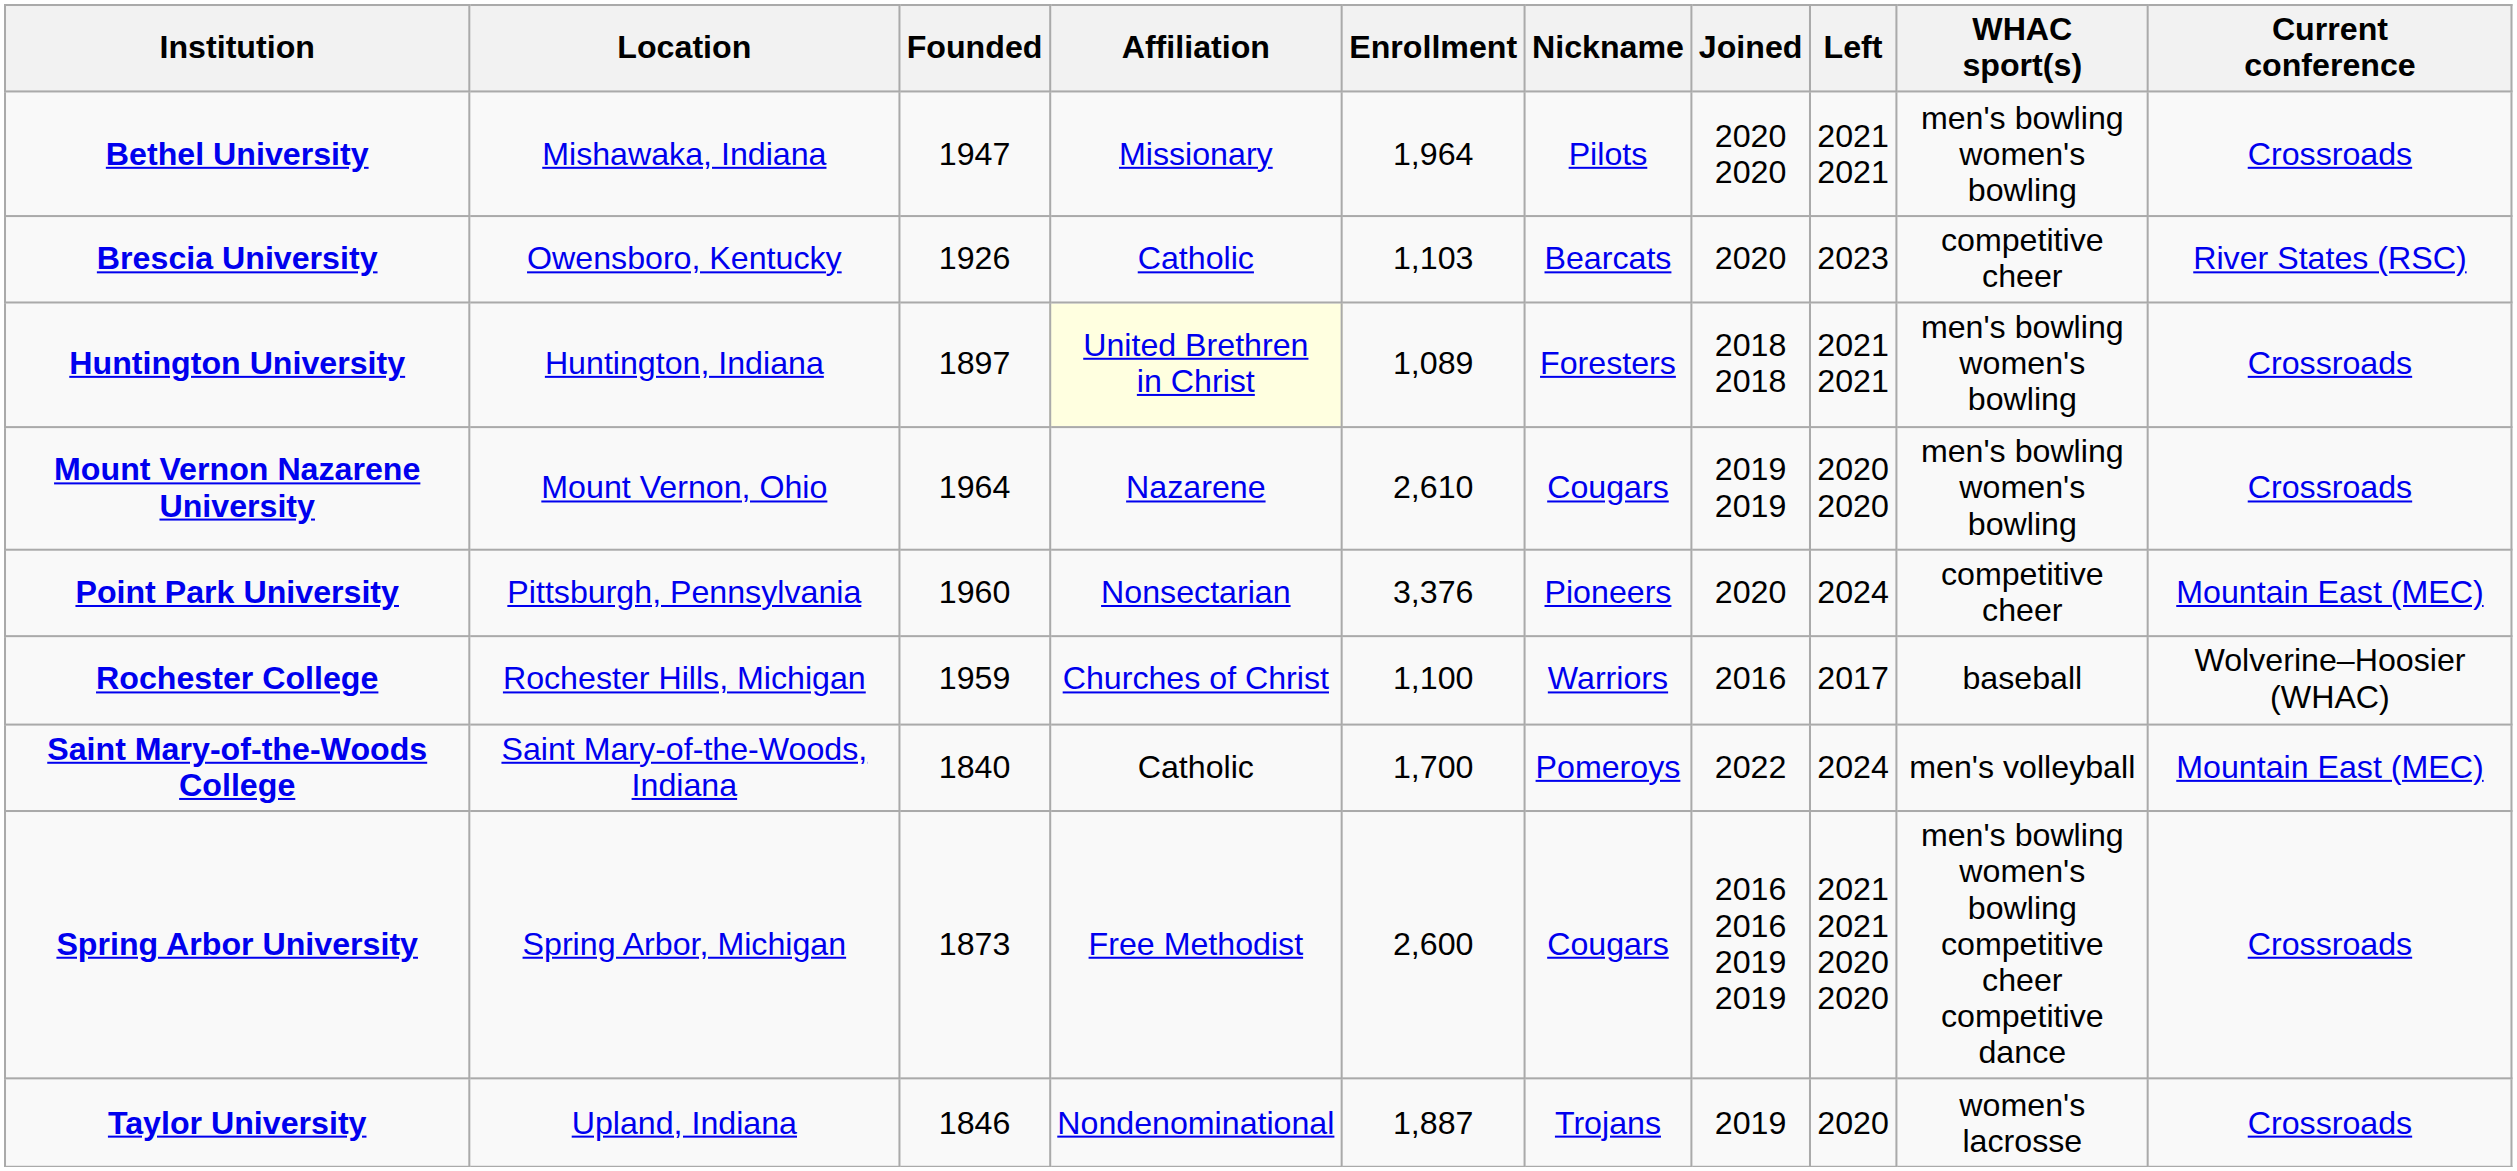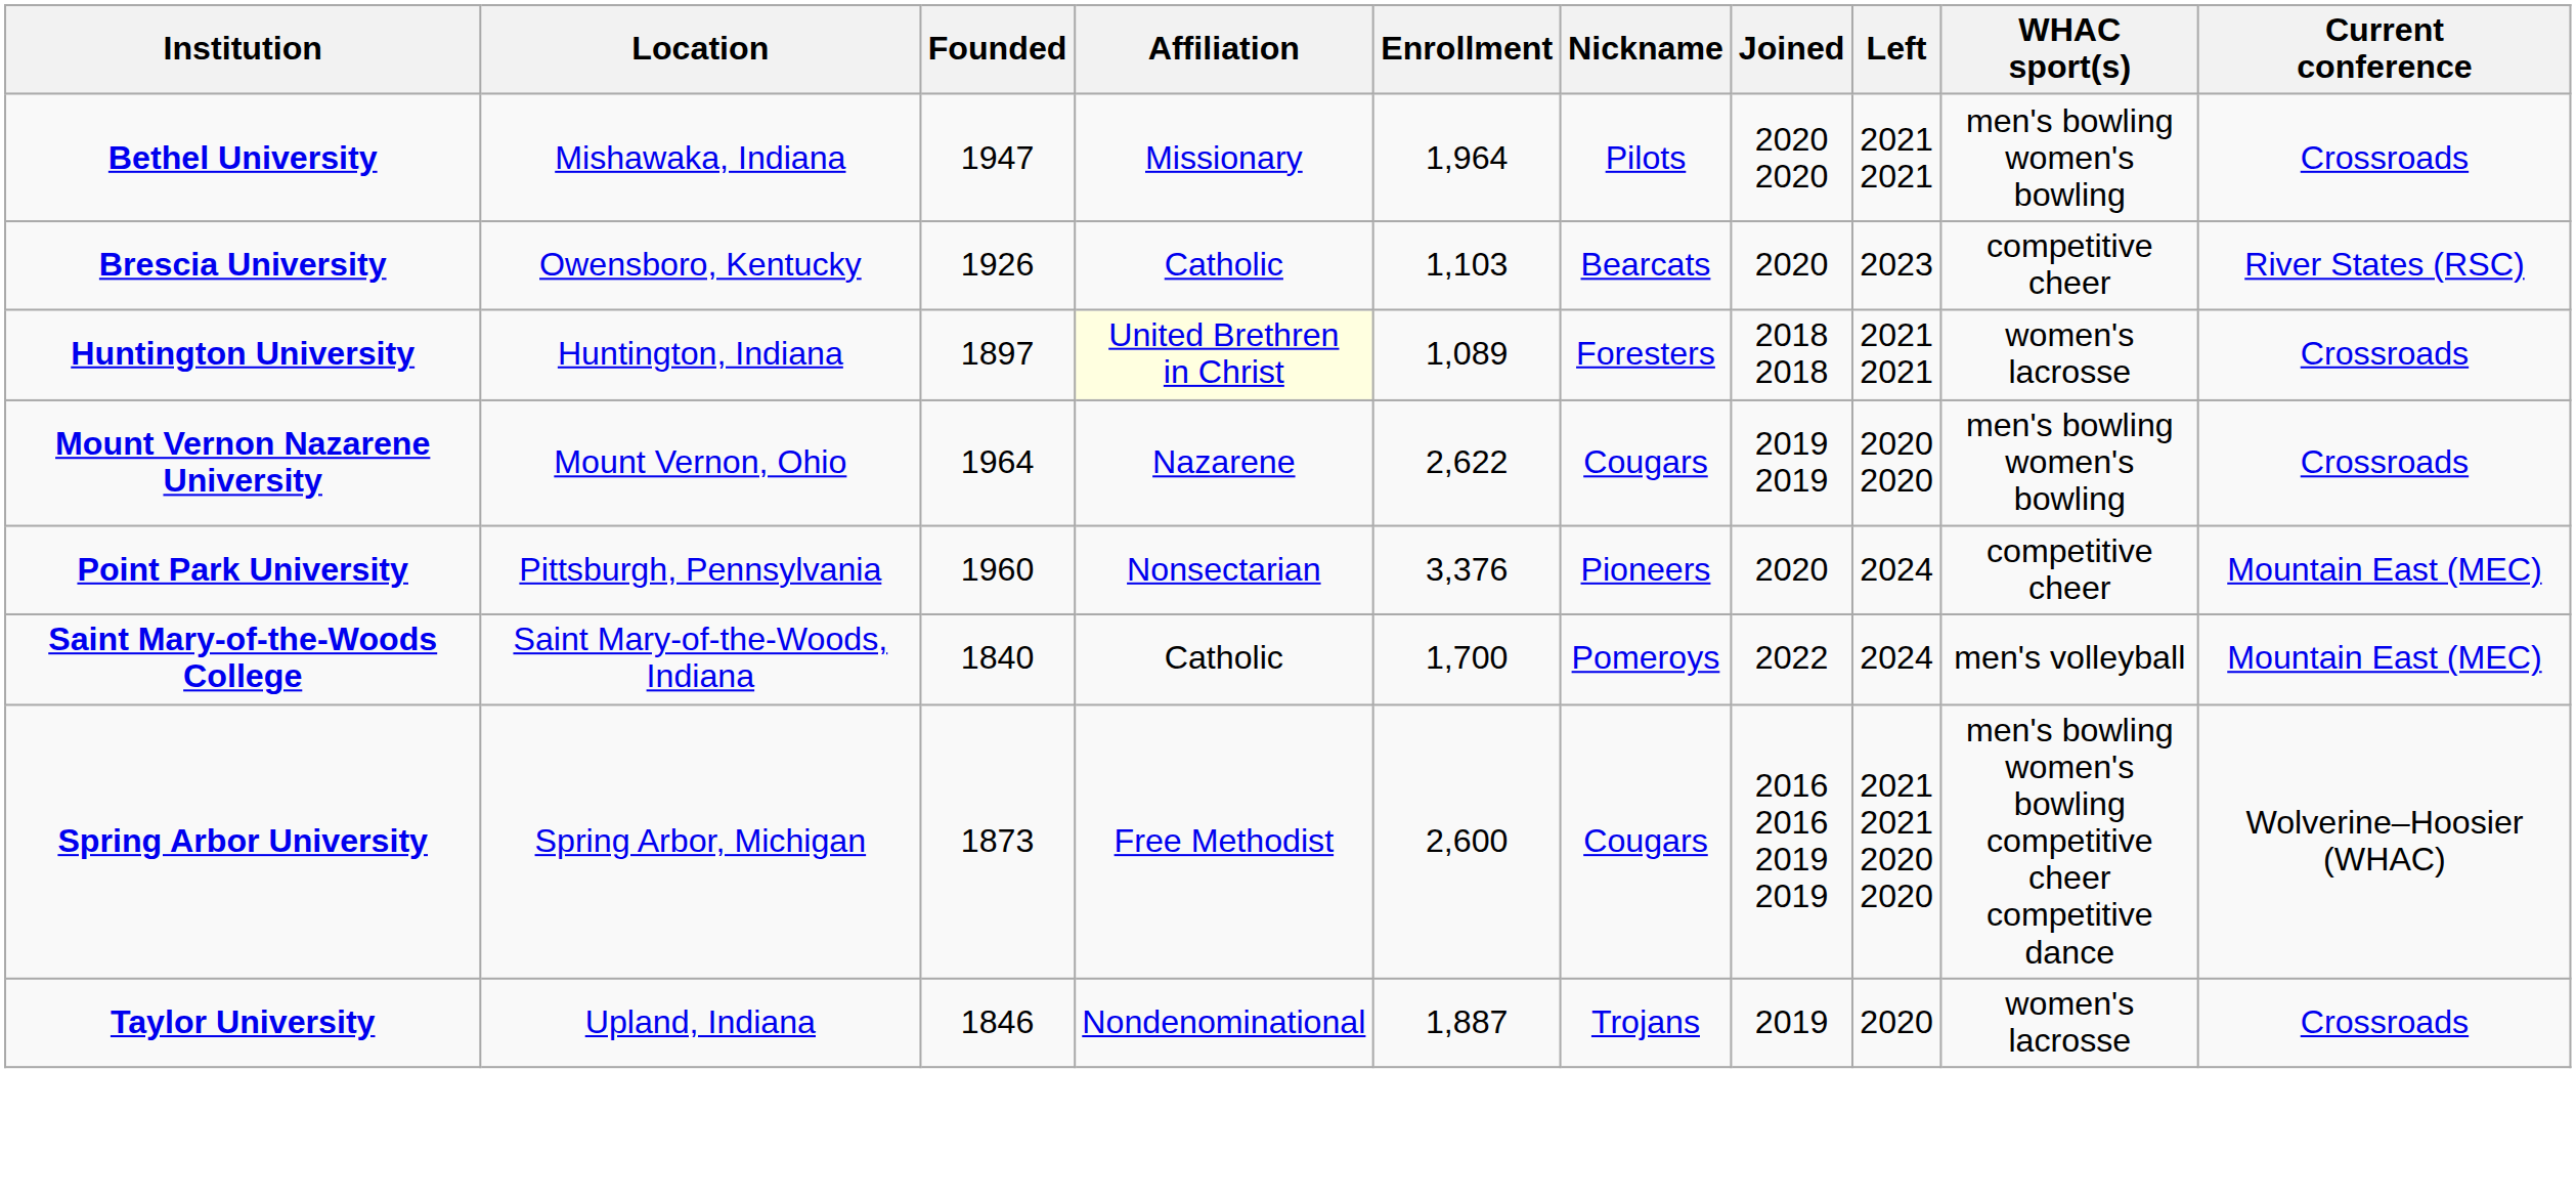Huntington University | WHAC sport(s): men's bowling women's bowling -> women's lacrosse
Mount Vernon Nazarene University | Enrollment: 2,610 -> 2,622
- row: Rochester College | Rochester Hills, Michigan | 1959 | Churches of Christ | 1,100 | Warriors | 2016 | 2017 | baseball | Wolverine–Hoosier (WHAC)
Spring Arbor University | Current conference: Crossroads -> Wolverine–Hoosier (WHAC)
